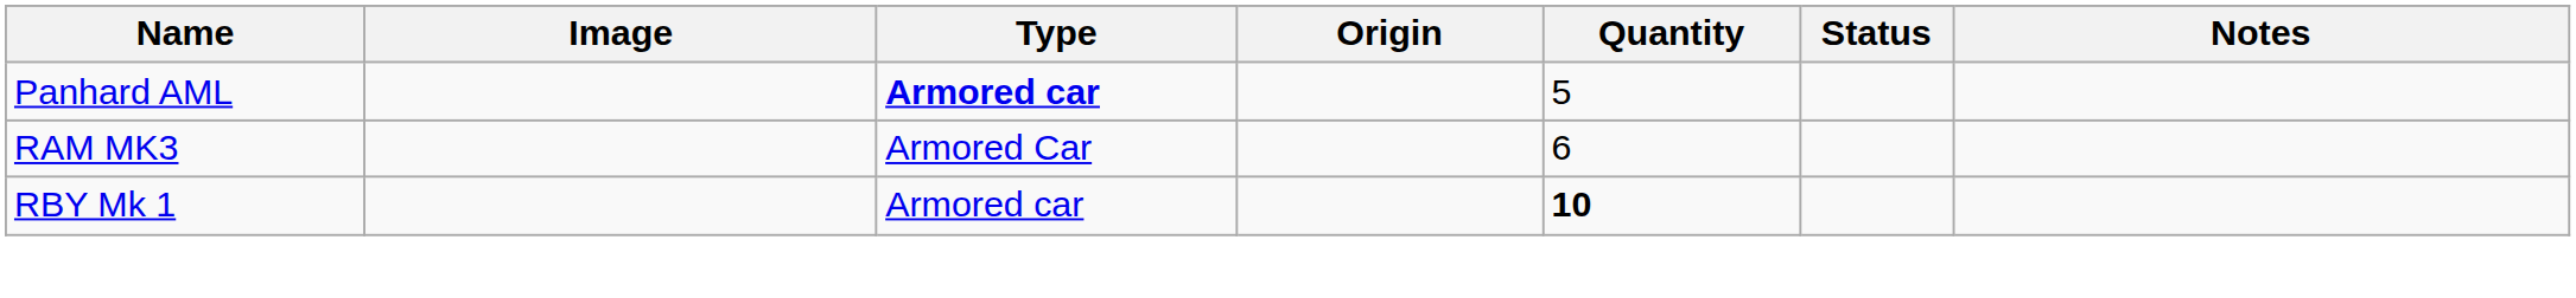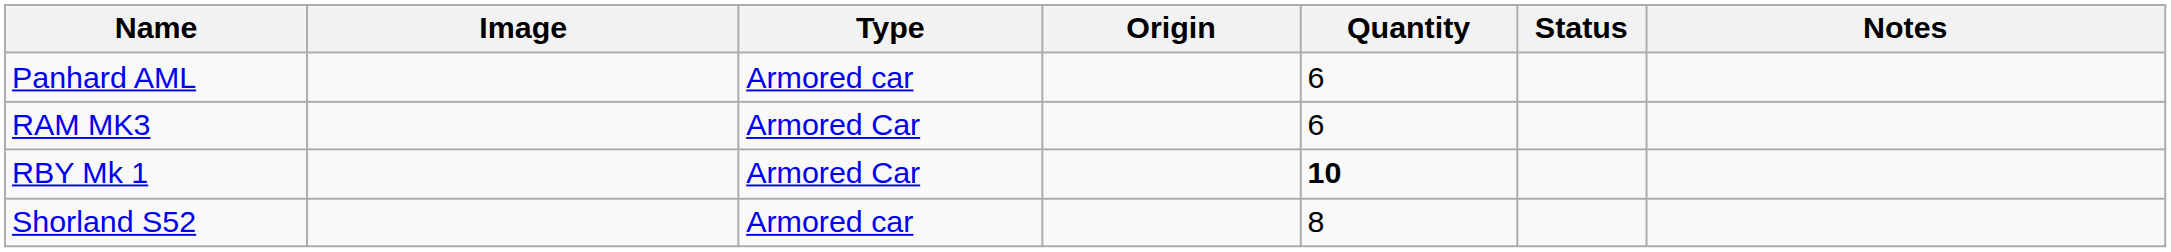Panhard AML | Type: bold -> normal
Panhard AML | Quantity: 5 -> 6
RBY Mk 1 | Type: Armored car -> Armored Car
+ row: Shorland S52 | Armored car | 8
